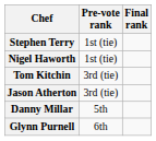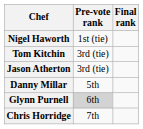- row: Stephen Terry | 1st (tie)
Glynn Purnell | Pre-vote rank: no background -> lightgrey background
+ row: Chris Horridge | 7th
